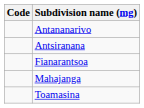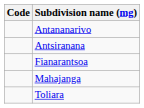- row: Toamasina
+ row: Toliara
